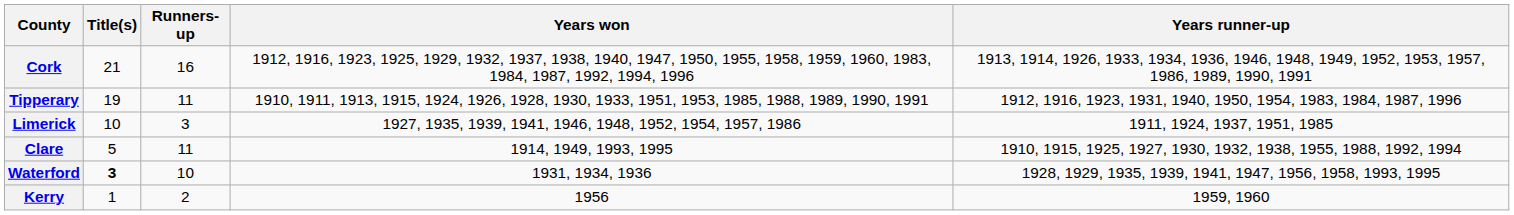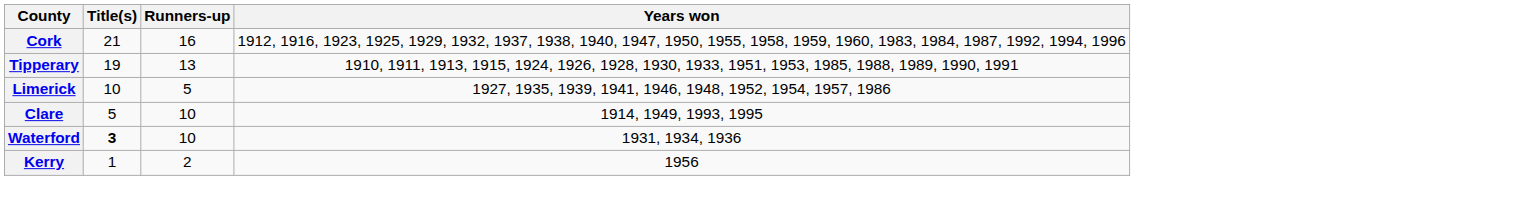- column: Years runner-up | 1913, 1914, 1926, 1933, 1934, 1936, 1946, 1948, 1949, 1952, 1953, 1957, 1986, 1989, 1990, 1991 | 1912, 1916, 1923, 1931, 1940, 1950, 1954, 1983, 1984, 1987, 1996 | 1911, 1924, 1937, 1951, 1985 | 1910, 1915, 1925, 1927, 1930, 1932, 1938, 1955, 1988, 1992, 1994 | 1928, 1929, 1935, 1939, 1941, 1947, 1956, 1958, 1993, 1995 | 1959, 1960
Tipperary | Runners-up: 11 -> 13
Limerick | Runners-up: 3 -> 5
Clare | Runners-up: 11 -> 10
